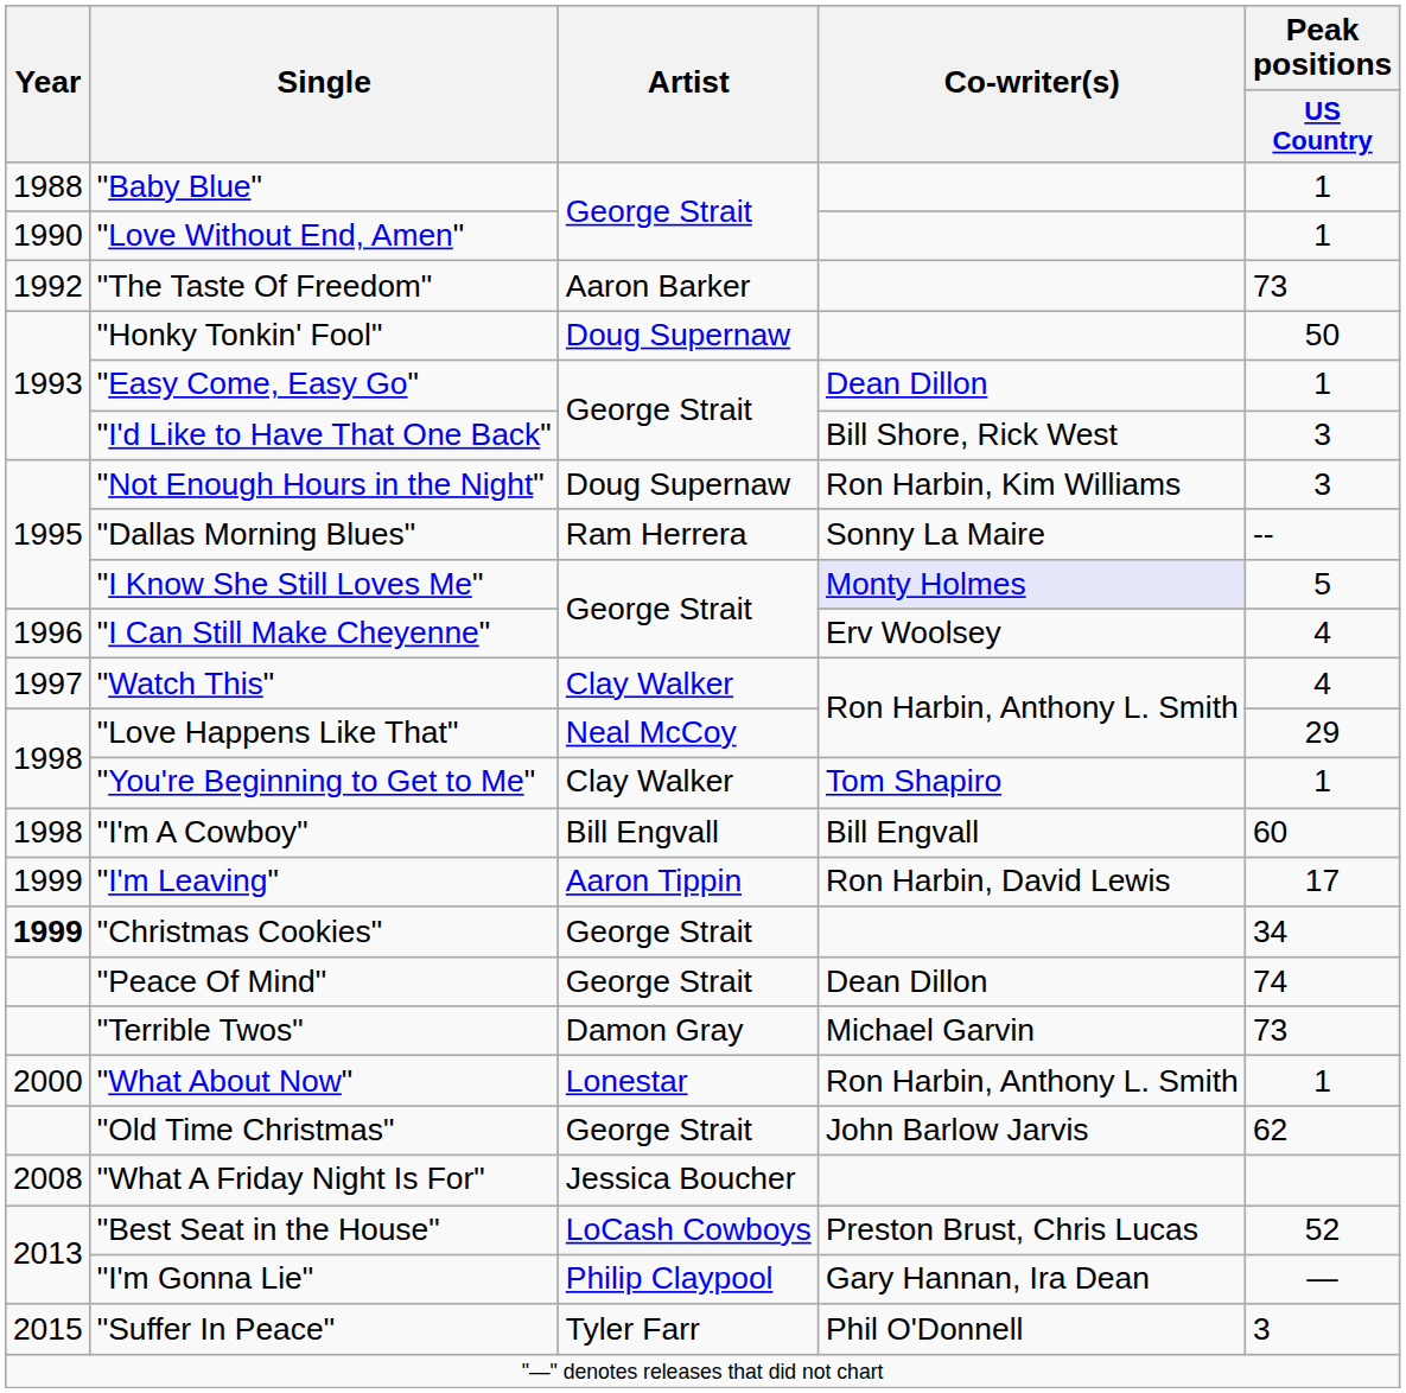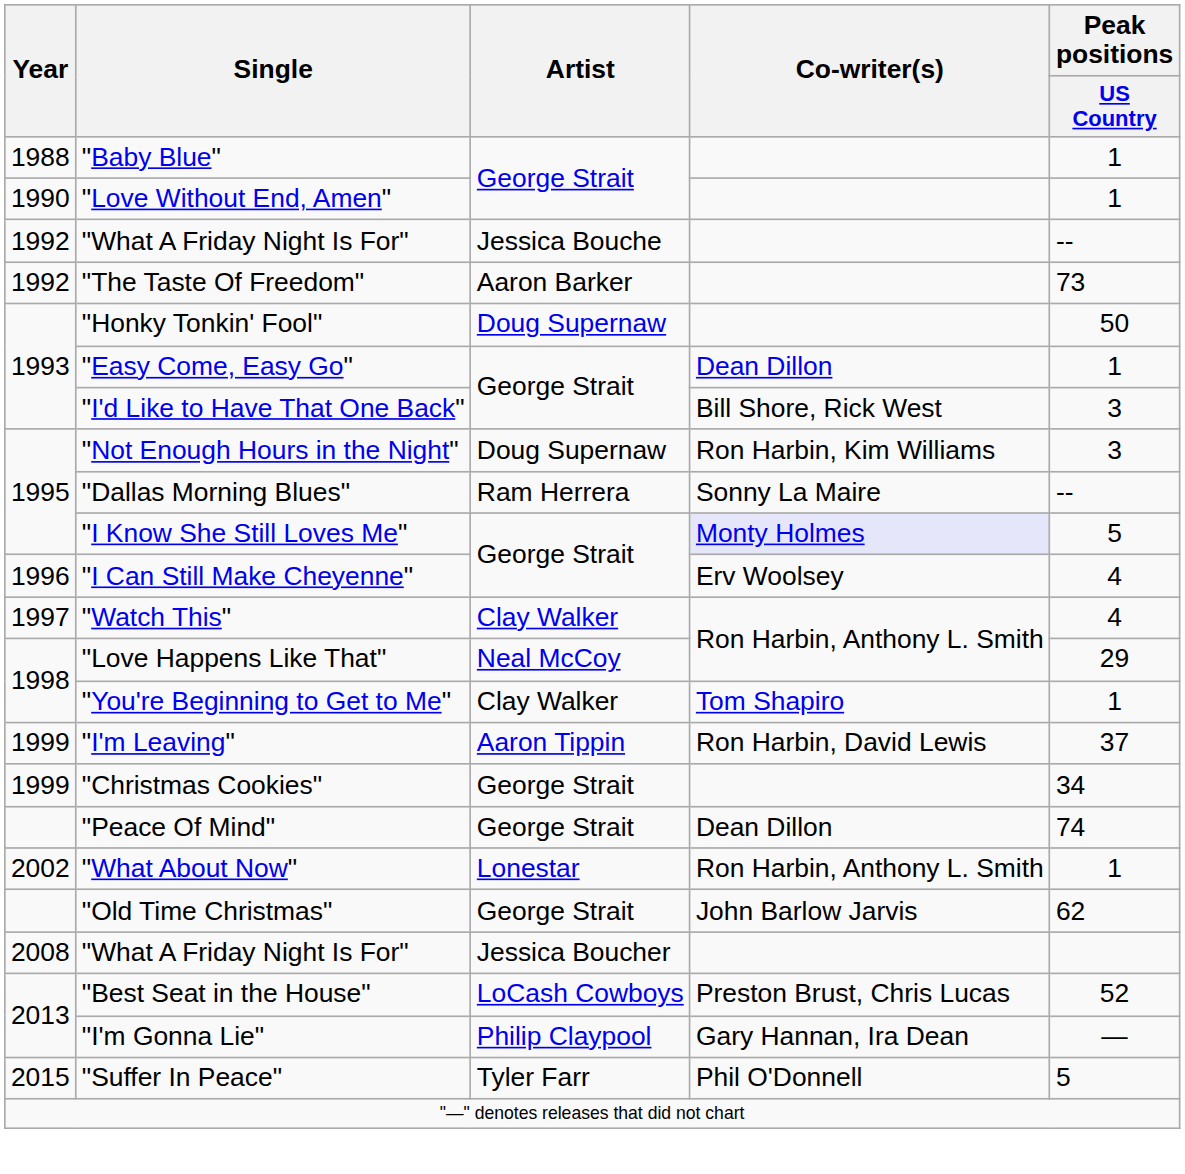+ row: 1992 | "What A Friday Night Is For" | Jessica Bouche | --
- row: 1998 | "I'm A Cowboy" | Bill Engvall | Bill Engvall | 60
"I'm Leaving" | Peak positions / US Country: 17 -> 37
"Christmas Cookies" | Year: bold -> normal
- row: "Terrible Twos" | Damon Gray | Michael Garvin | 73
"What About Now" | Year: 2000 -> 2002
"Suffer In Peace" | Peak positions / US Country: 3 -> 5
